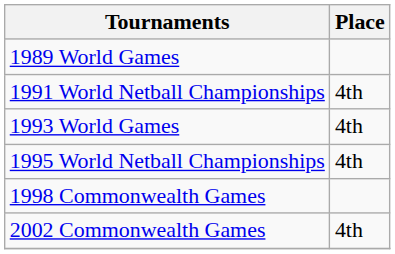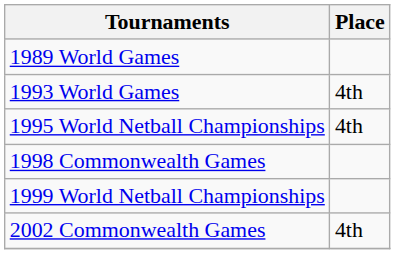- row: 1991 World Netball Championships | 4th
+ row: 1999 World Netball Championships
